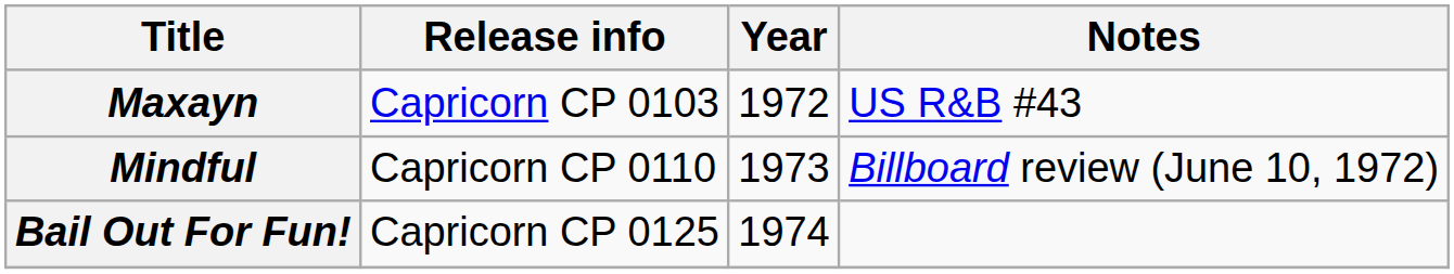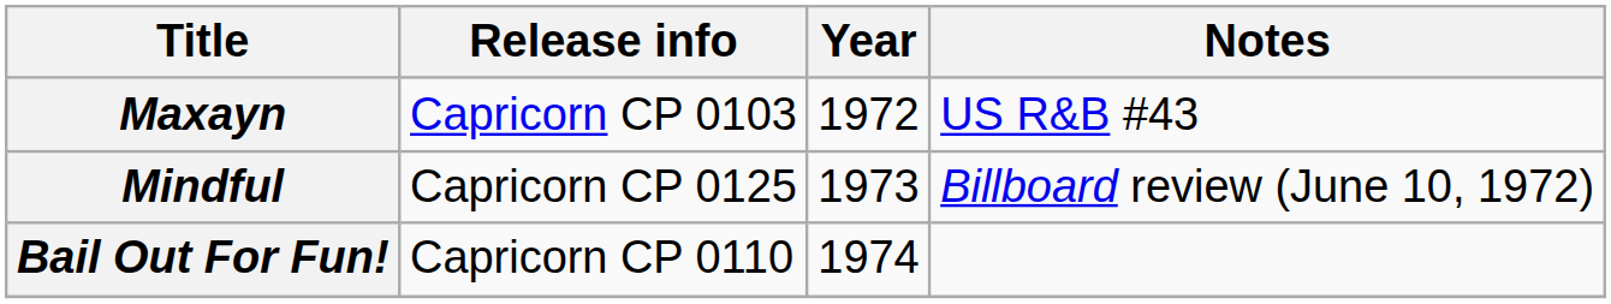Mindful | Release info: Capricorn CP 0110 -> Capricorn CP 0125
Bail Out For Fun! | Release info: Capricorn CP 0125 -> Capricorn CP 0110
